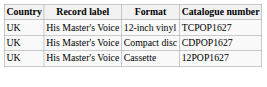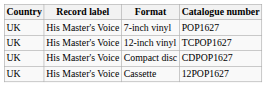+ row: UK | His Master's Voice | 7-inch vinyl | POP1627
